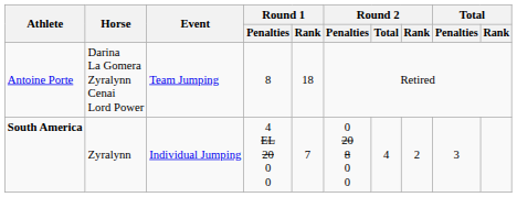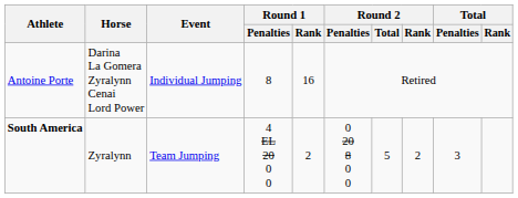Antoine Porte | Event: Team Jumping -> Individual Jumping
Antoine Porte | Round 1 / Rank: 18 -> 16
South America | Event: Individual Jumping -> Team Jumping
South America | Round 1 / Rank: 7 -> 2
South America | Round 2 / Total: 4 -> 5
